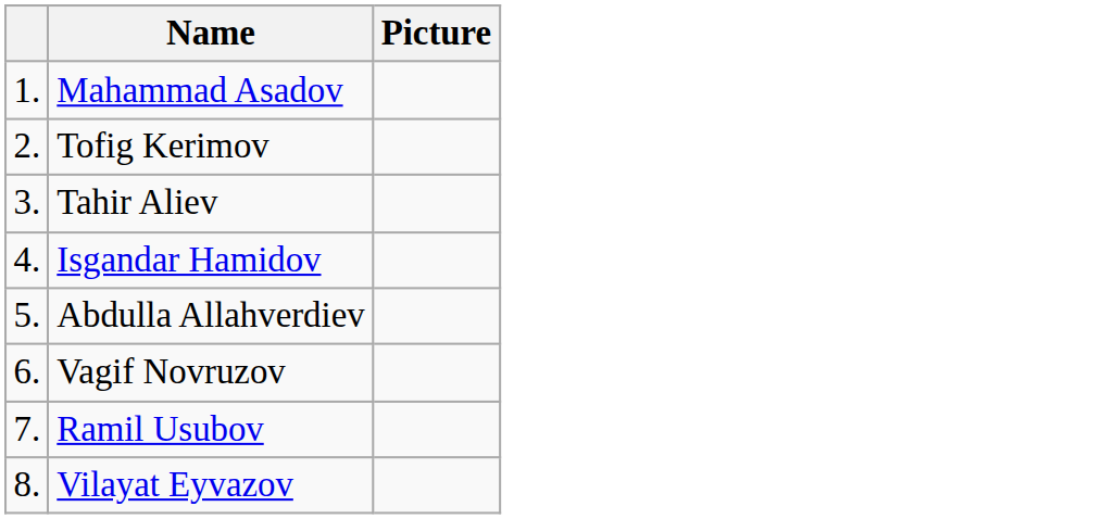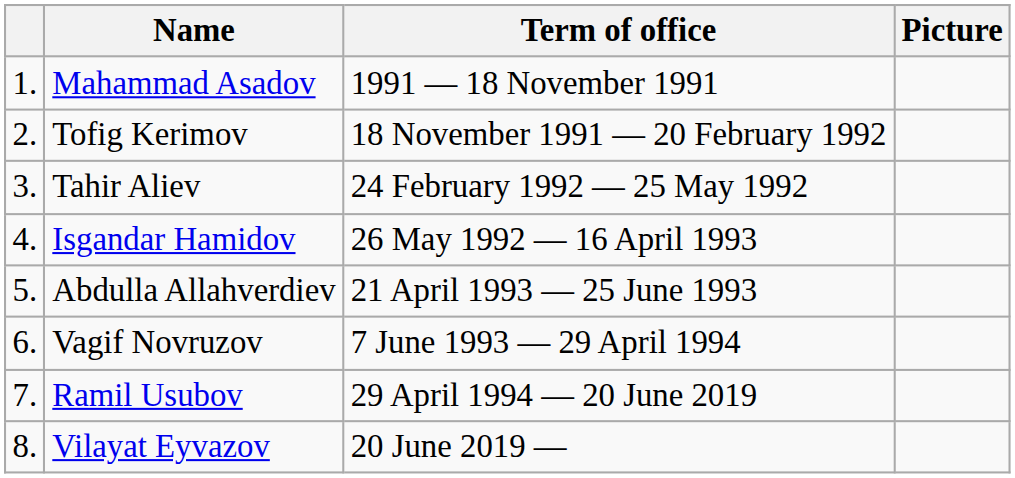+ column: Term of office | 1991 — 18 November 1991 | 18 November 1991 — 20 February 1992 | 24 February 1992 — 25 May 1992 | 26 May 1992 — 16 April 1993 | 21 April 1993 — 25 June 1993 | 7 June 1993 — 29 April 1994 | 29 April 1994 — 20 June 2019 | 20 June 2019 —
